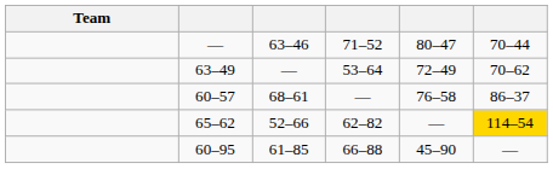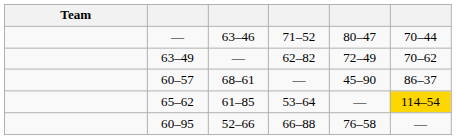63–49 | column 4: 53–64 -> 62–82
60–57 | column 5: 76–58 -> 45–90
65–62 | column 3: 52–66 -> 61–85
65–62 | column 4: 62–82 -> 53–64
60–95 | column 3: 61–85 -> 52–66
60–95 | column 5: 45–90 -> 76–58
